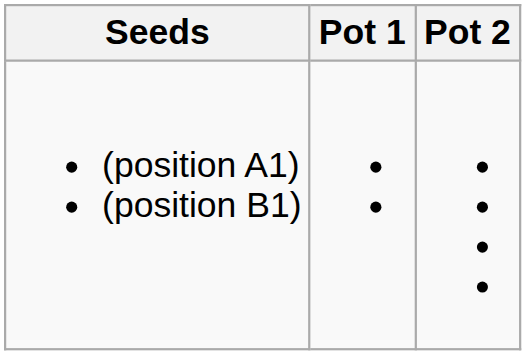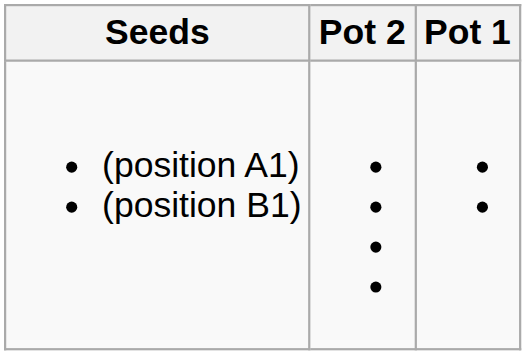columns swapped: Pot 1 <-> Pot 2
